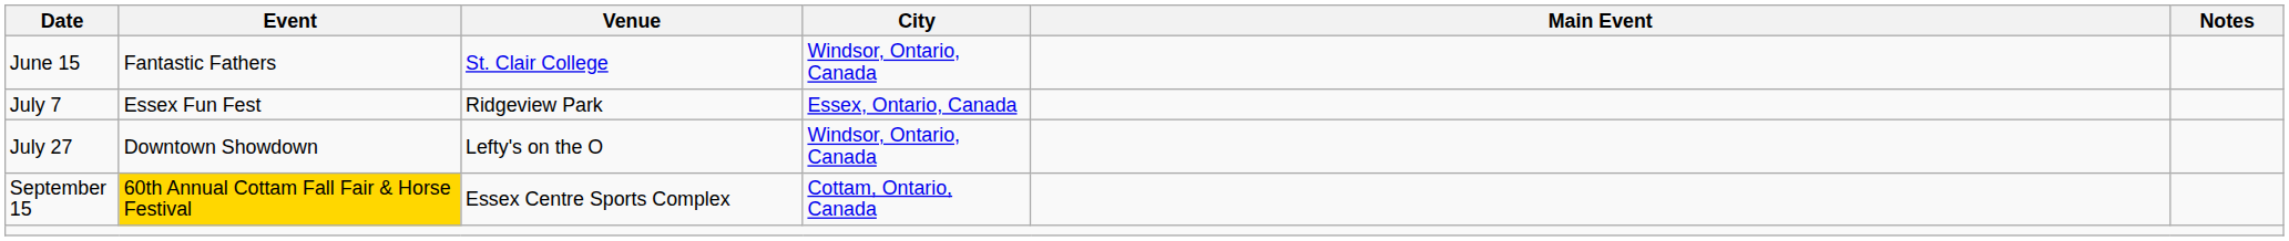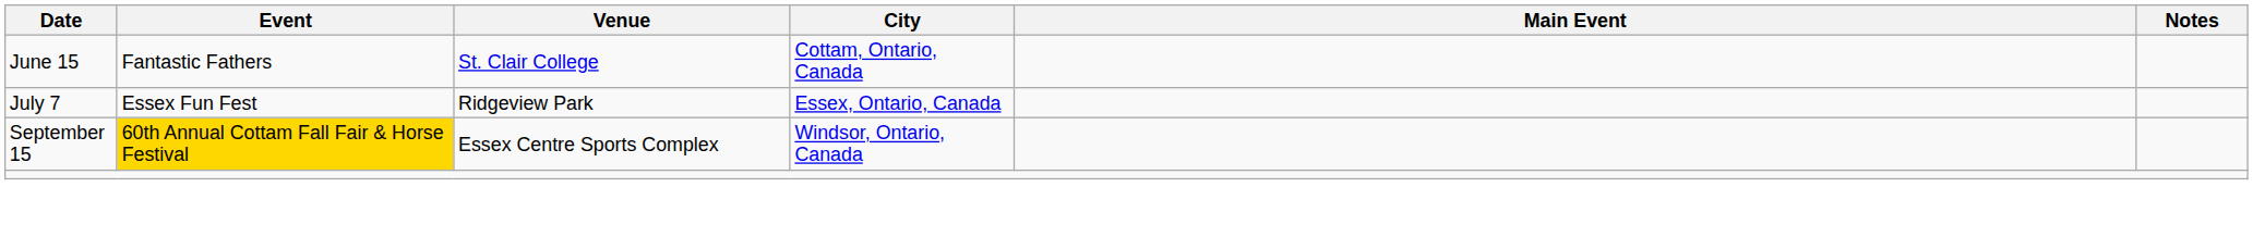June 15 | City: Windsor, Ontario, Canada -> Cottam, Ontario, Canada
- row: July 27 | Downtown Showdown | Lefty's on the O | Windsor, Ontario, Canada
September 15 | City: Cottam, Ontario, Canada -> Windsor, Ontario, Canada
